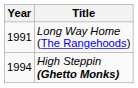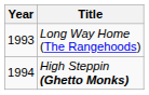Long Way Home (The Rangehoods) | Year: 1991 -> 1993
